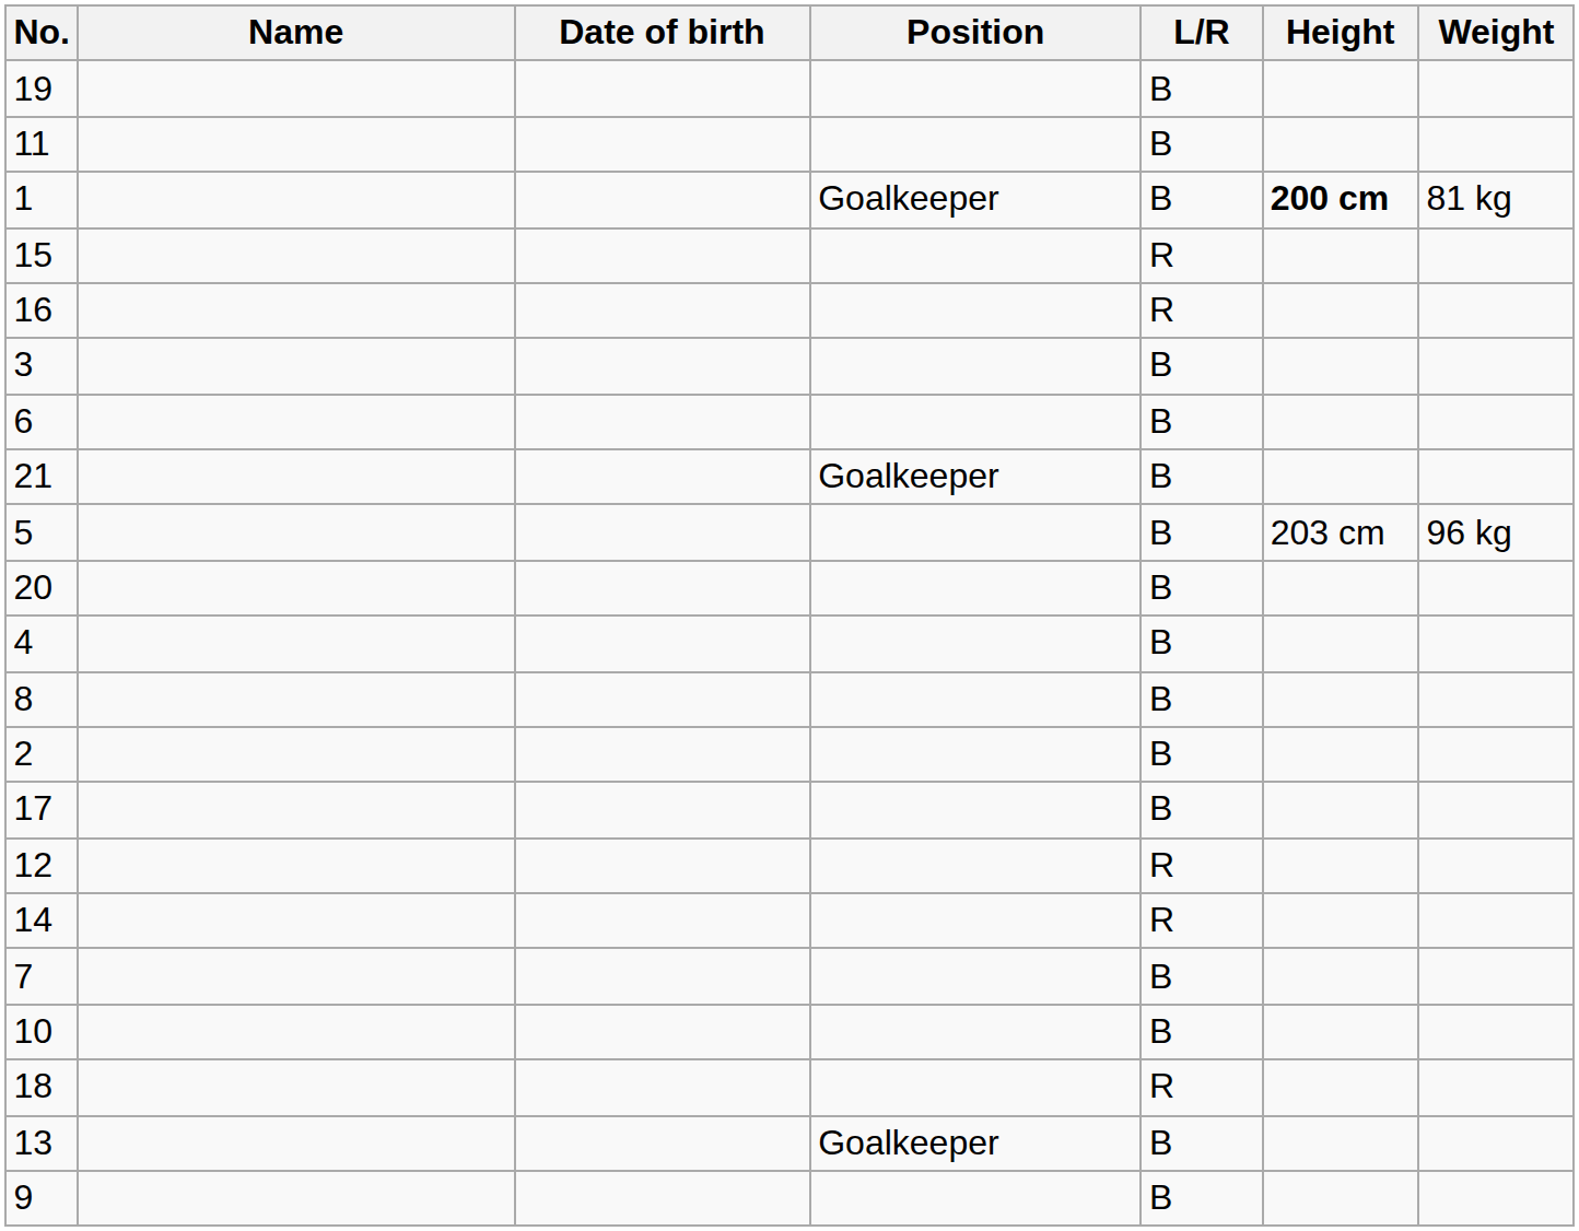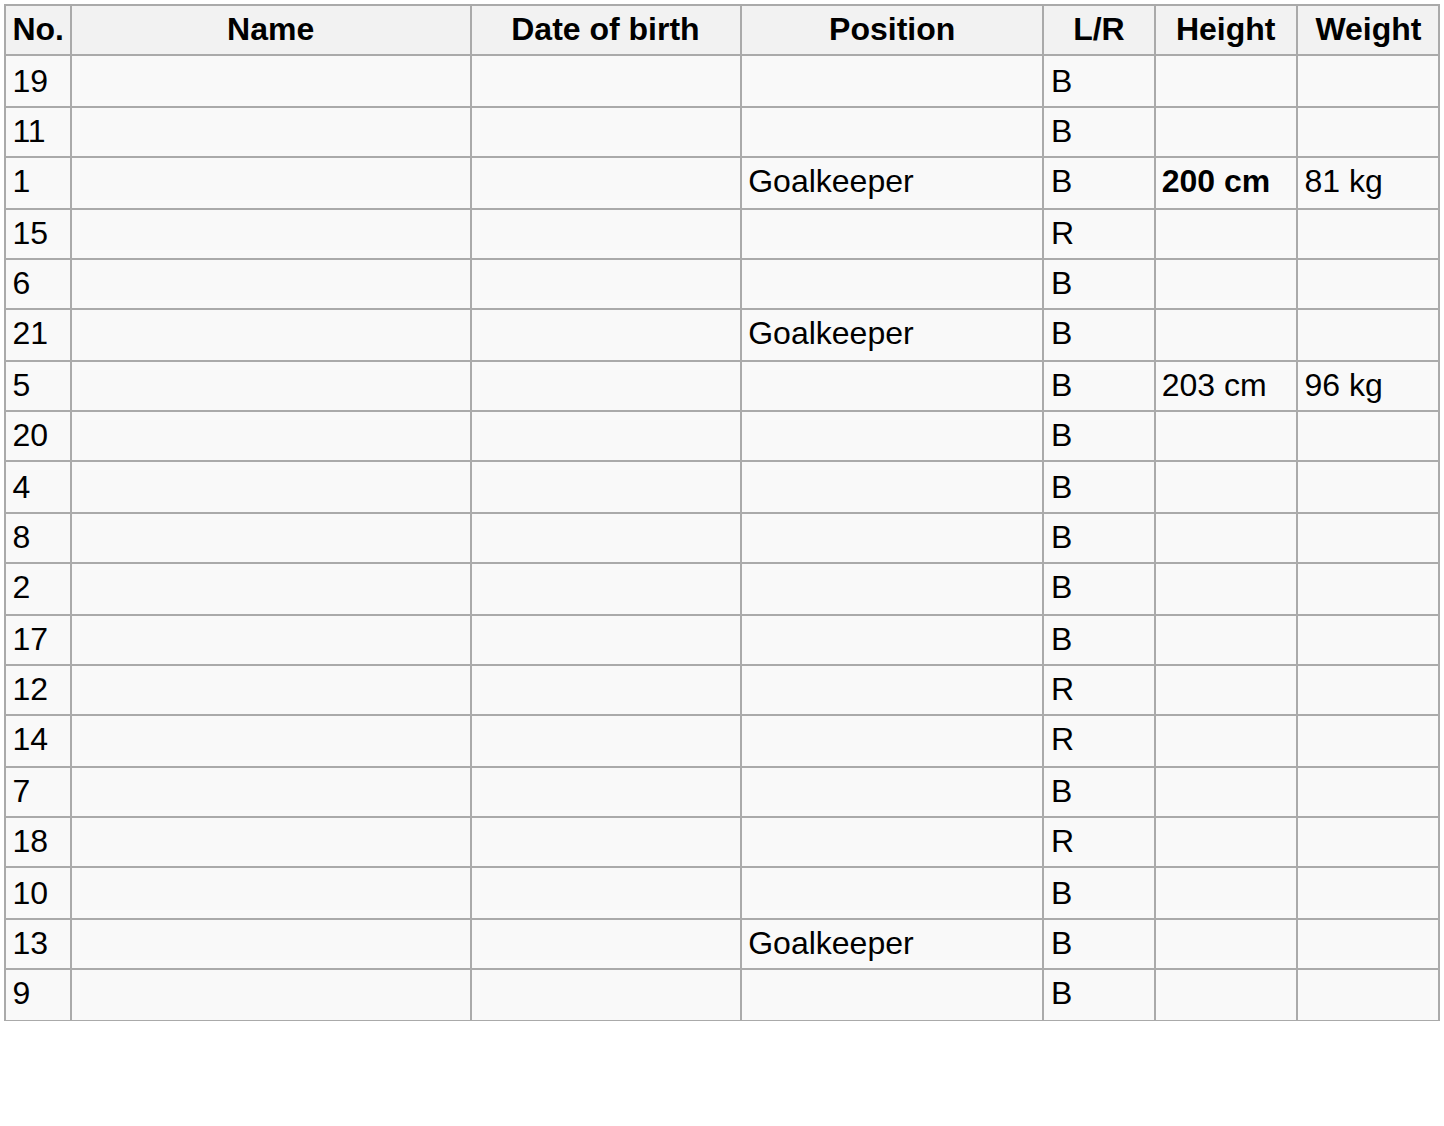- row: 16 | R
- row: 3 | B
rows swapped: 18 <-> 10
